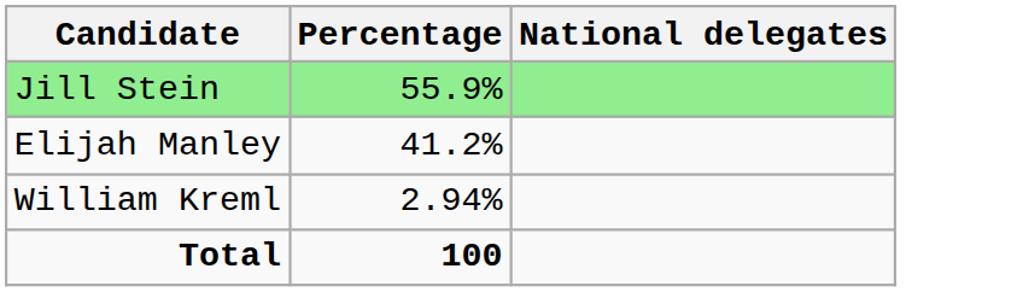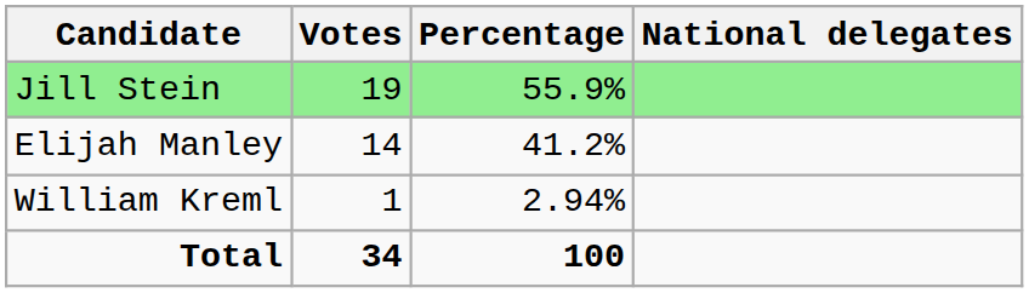+ column: Votes | 19 | 14 | 1 | 34
